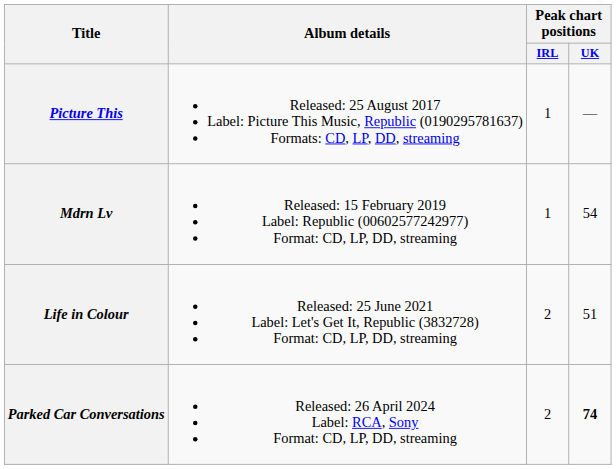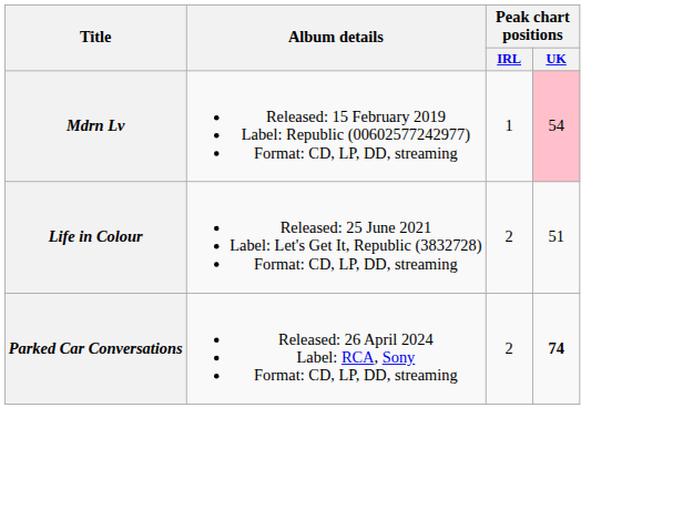- row: Picture This | Released: 25 August 2017 Label: Picture This Music, Republic (0190295781637) Formats: CD, LP, DD, streaming | 1 | —
Mdrn Lv | Peak chart positions / UK: no background -> pink background
